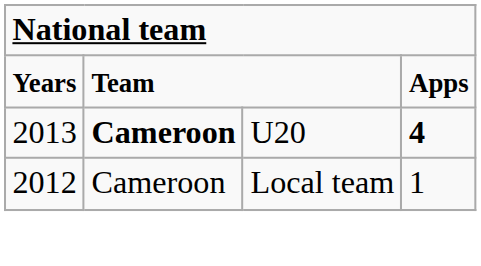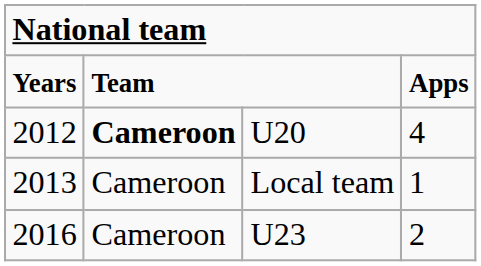U20 | column 1: 2013 -> 2012
U20 | column 4: bold -> normal
Local team | column 1: 2012 -> 2013
+ row: 2016 | Cameroon | U23 | 2
